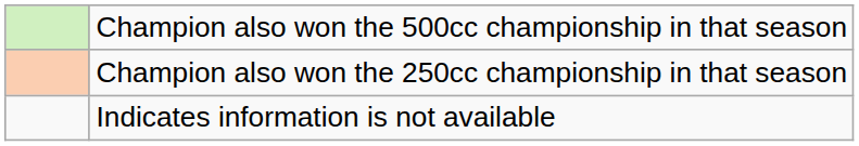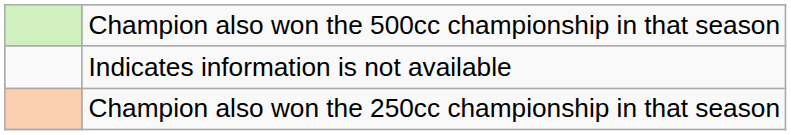rows swapped: Champion also won the 250cc championship in that season <-> Indicates information is not available
